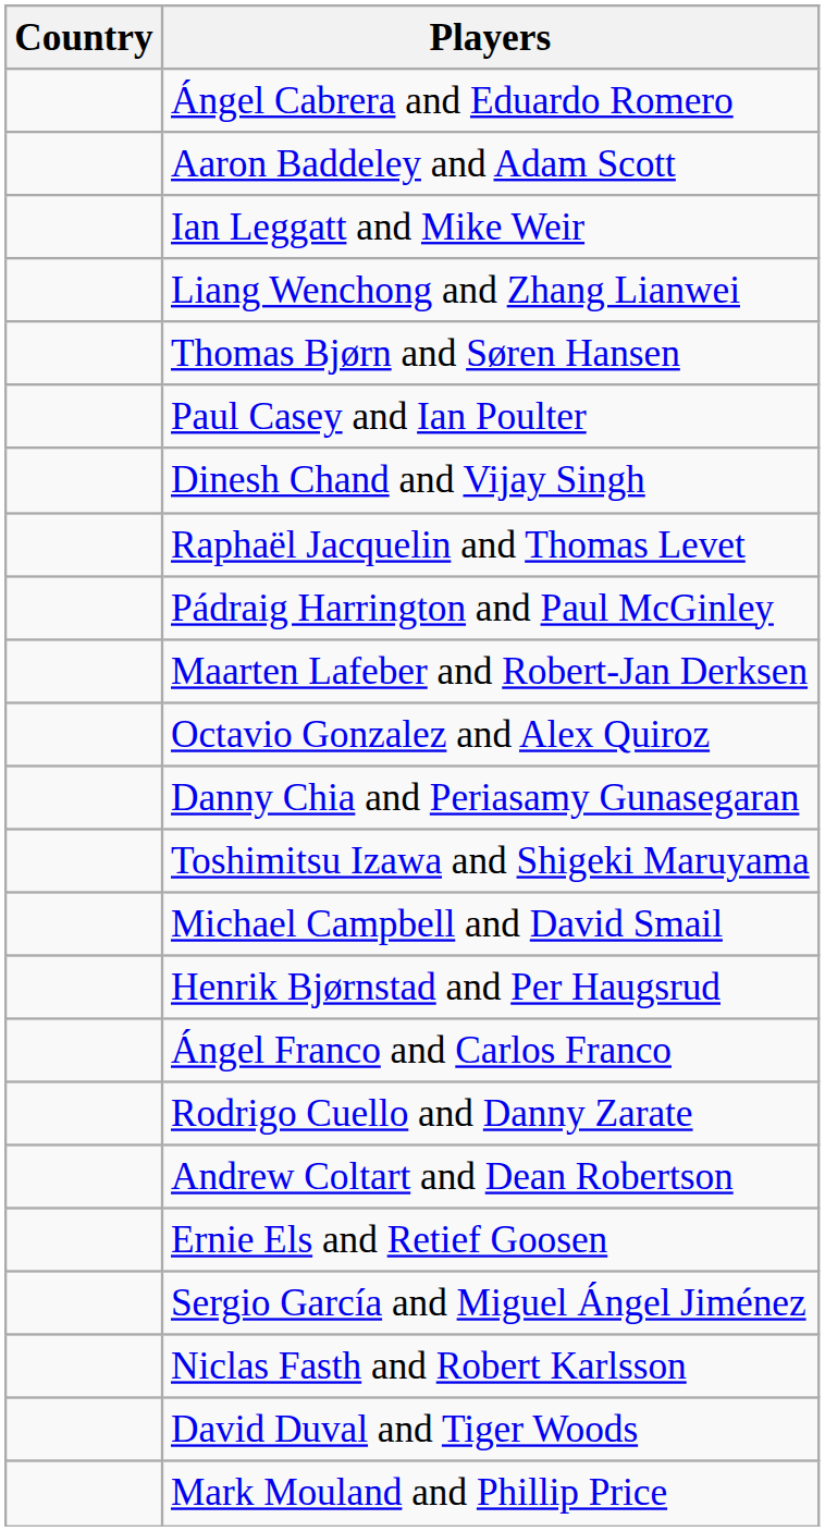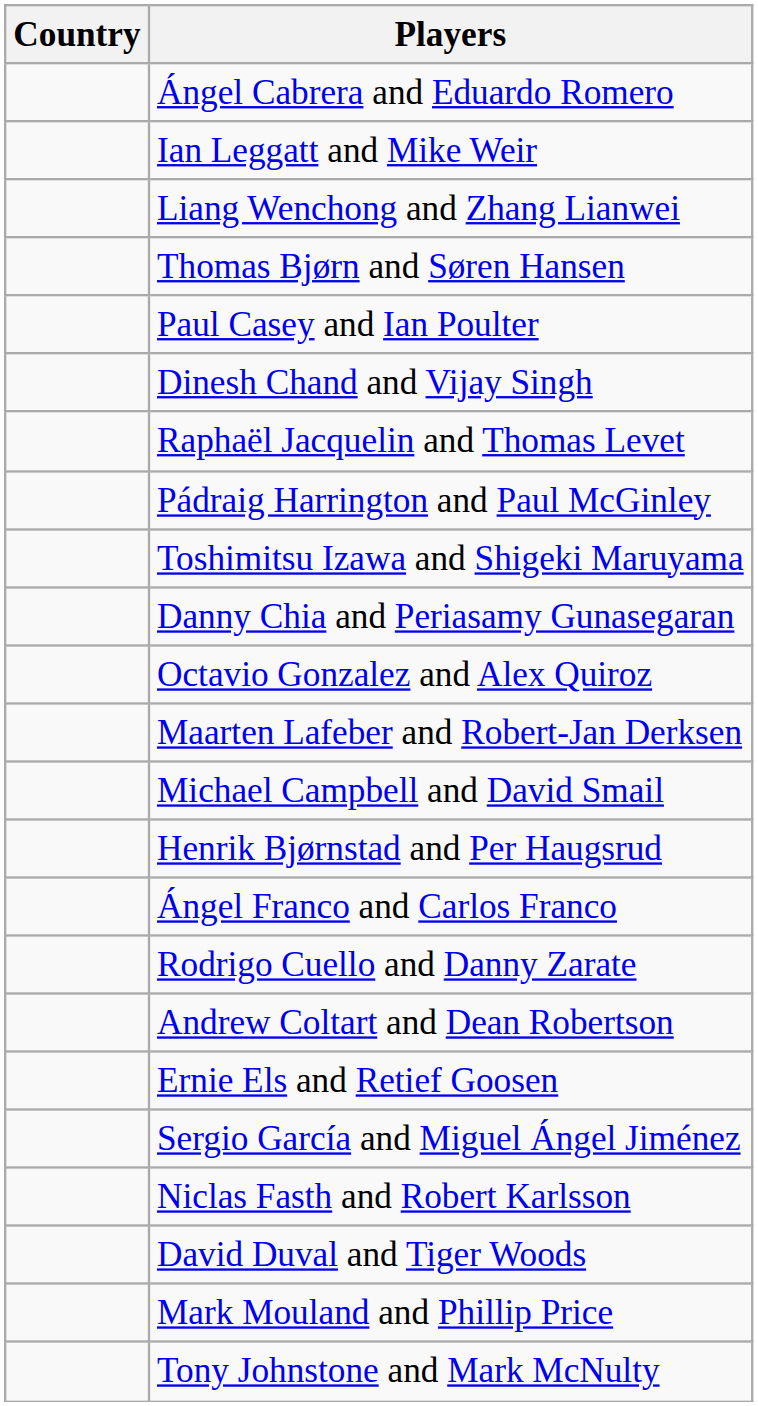- row: Aaron Baddeley and Adam Scott
rows swapped: Toshimitsu Izawa and Shigeki Maruyama <-> Maarten Lafeber and Robert-Jan Derksen
rows swapped: Danny Chia and Periasamy Gunasegaran <-> Octavio Gonzalez and Alex Quiroz
+ row: Tony Johnstone and Mark McNulty
